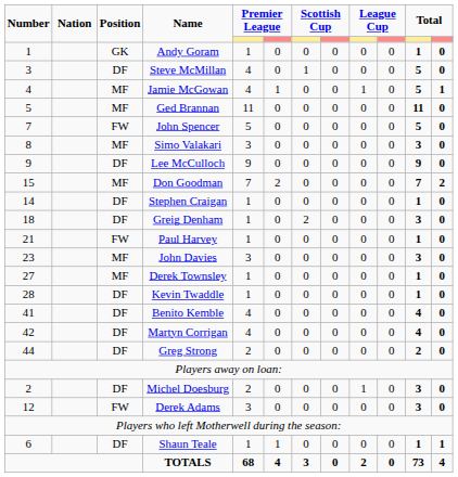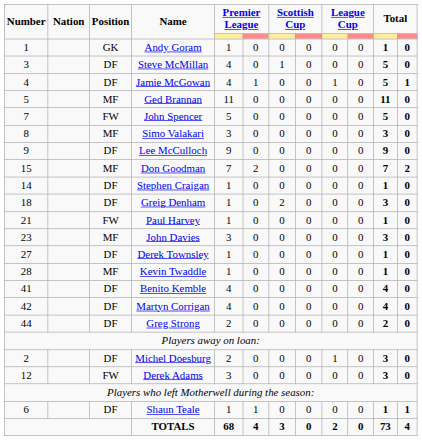Jamie McGowan | Position: MF -> DF
Derek Townsley | Position: MF -> DF
Kevin Twaddle | Position: DF -> MF
